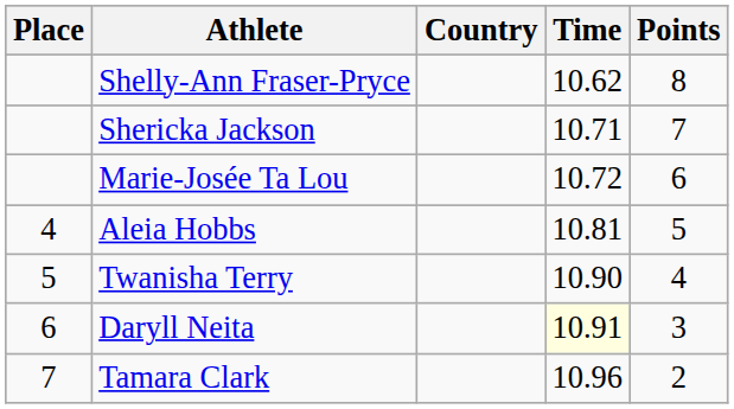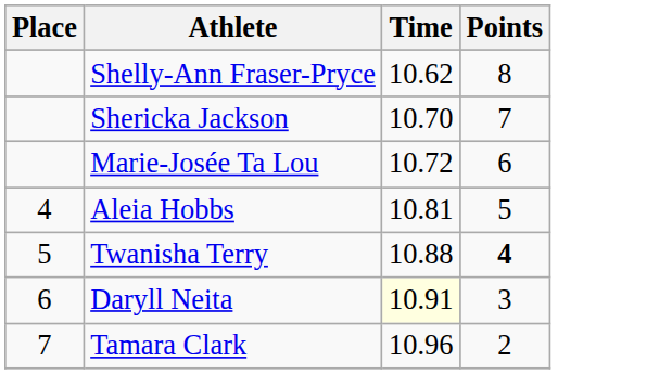- column: Country
Shericka Jackson | Time: 10.71 -> 10.70
Twanisha Terry | Time: 10.90 -> 10.88
Twanisha Terry | Points: normal -> bold
